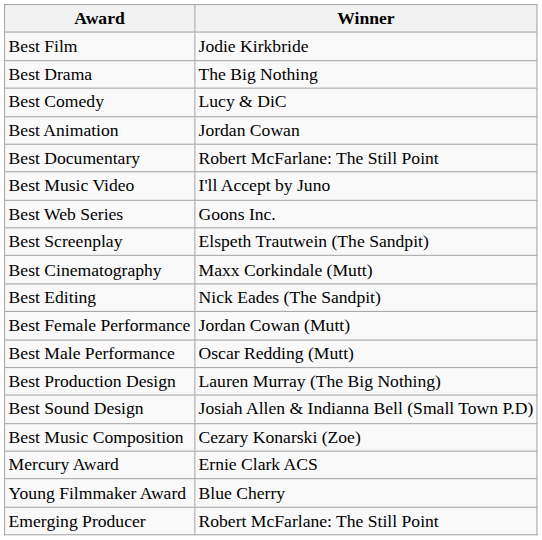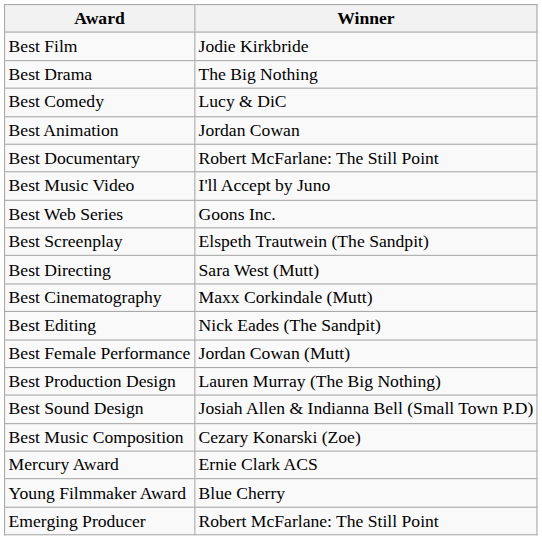+ row: Best Directing | Sara West (Mutt)
- row: Best Male Performance | Oscar Redding (Mutt)
